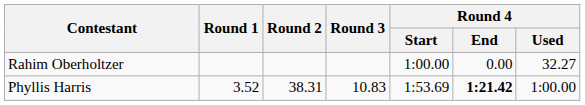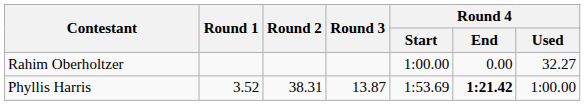Phyllis Harris | Round 3: 10.83 -> 13.87
